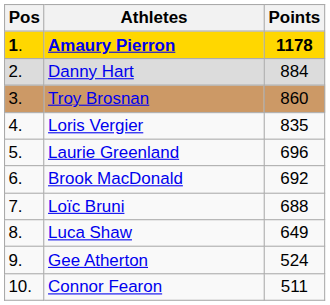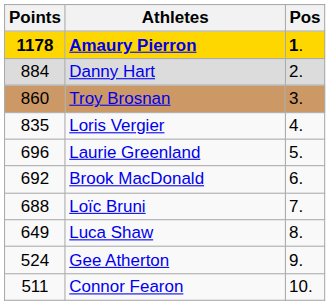columns swapped: Pos <-> Points
